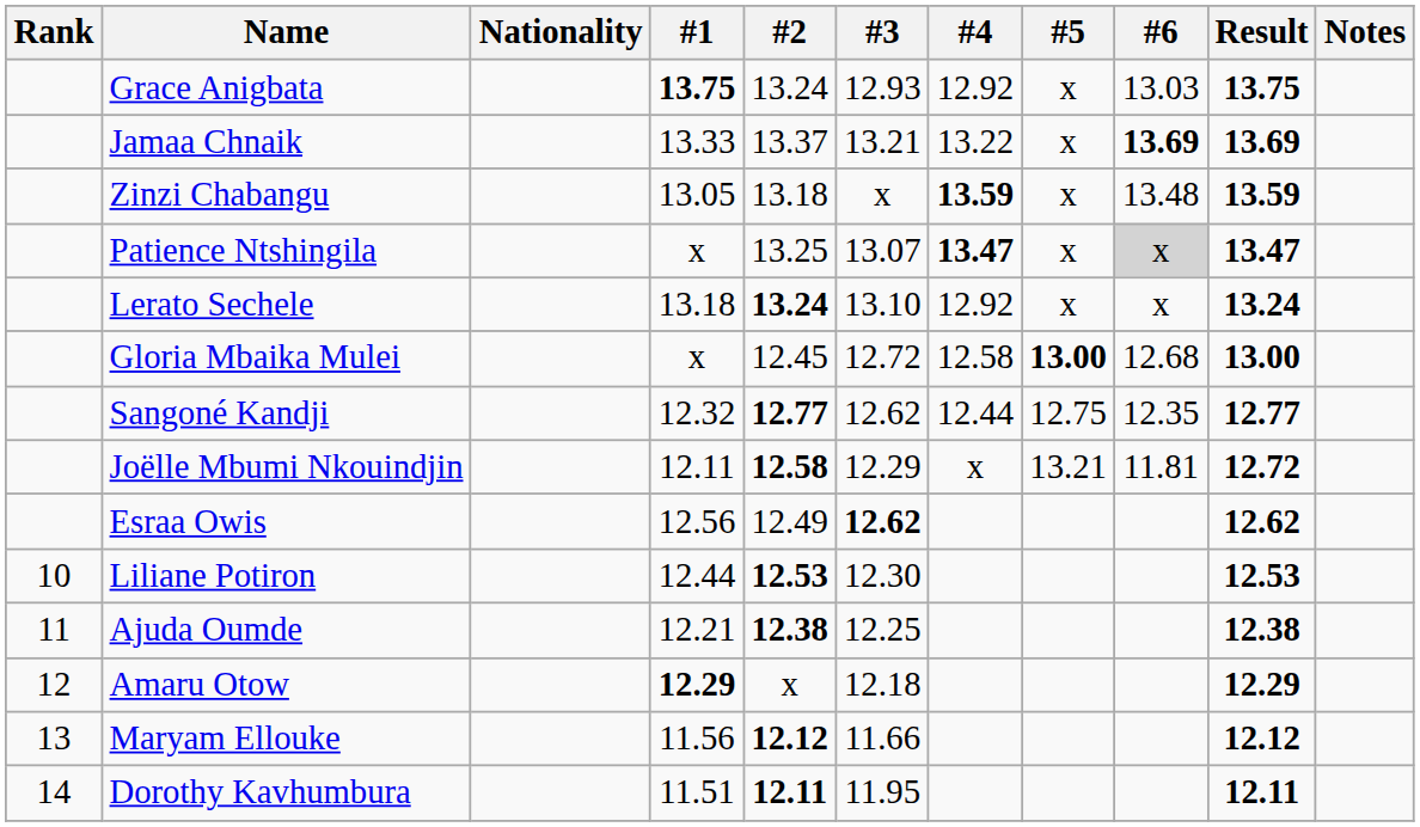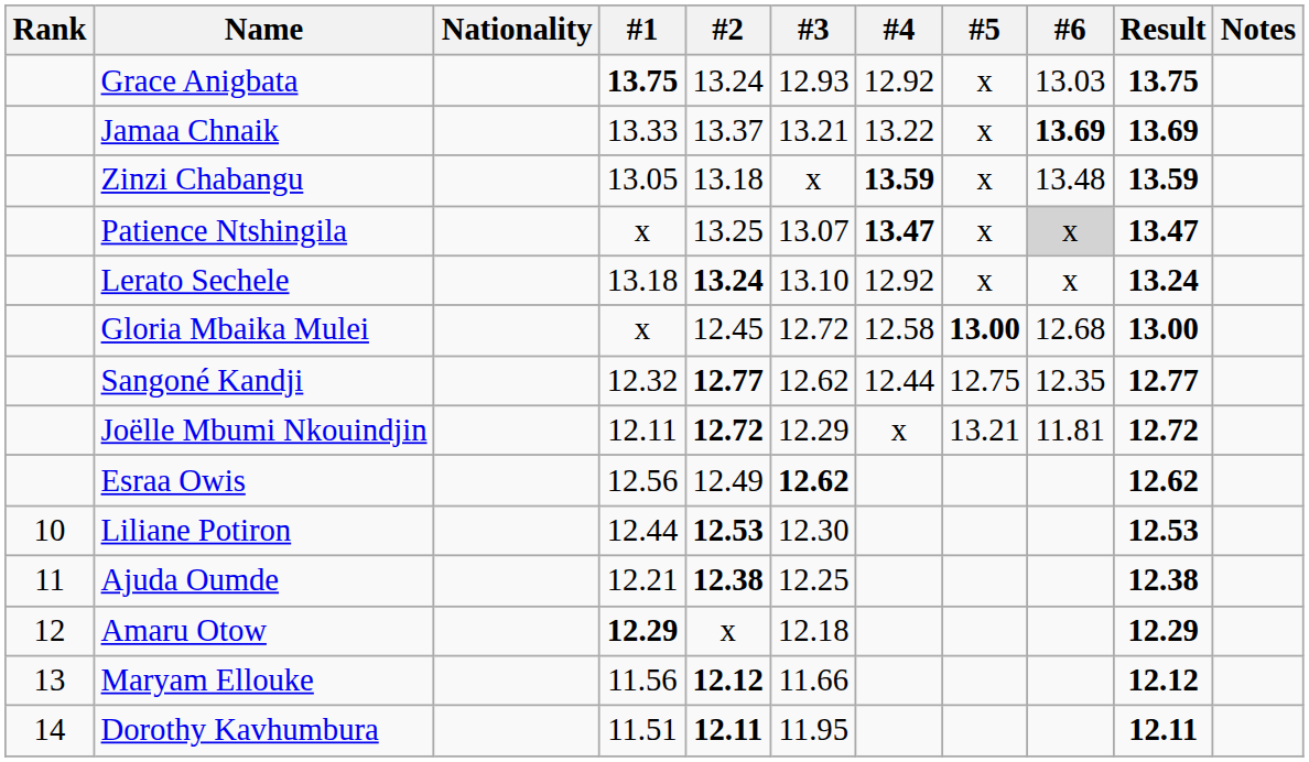Joëlle Mbumi Nkouindjin | #2: 12.58 -> 12.72
